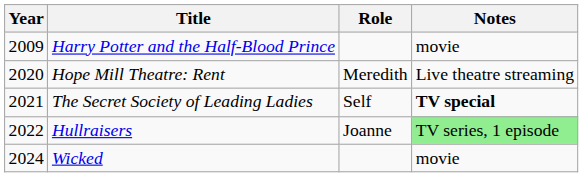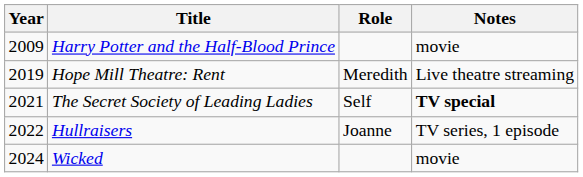Hope Mill Theatre: Rent | Year: 2020 -> 2019
Hullraisers | Notes: lightgreen background -> no background
